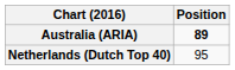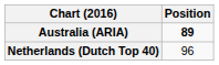Netherlands (Dutch Top 40) | Position: 95 -> 96
